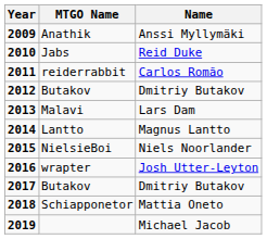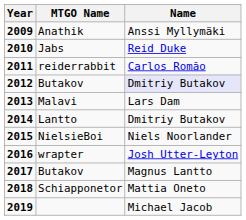2012 / Butakov | Name: no background -> lavender background
Lantto | Name: Magnus Lantto -> Dmitriy Butakov
2017 / Butakov | Name: Dmitriy Butakov -> Magnus Lantto
